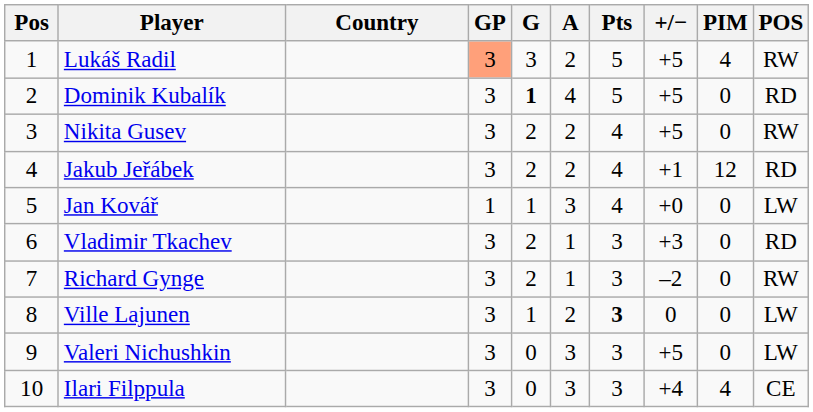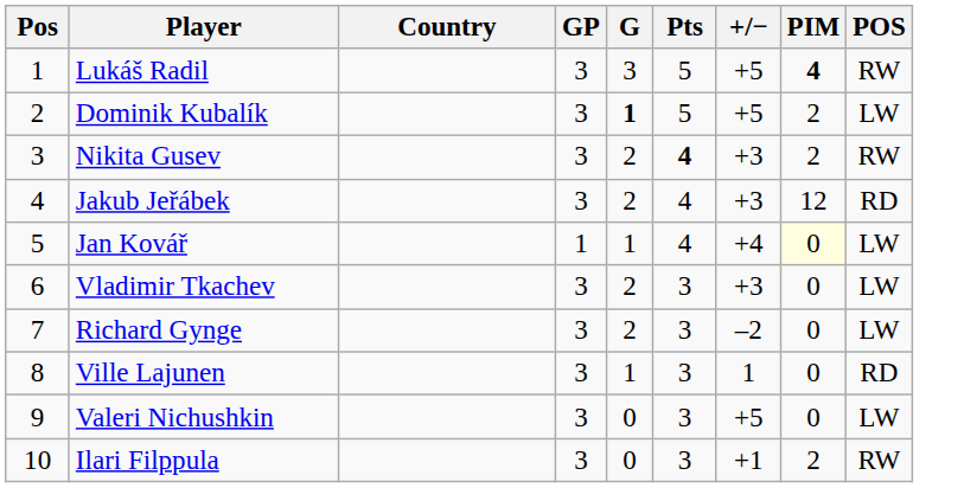- column: A | 2 | 4 | 2 | 2 | 3 | 1 | 1 | 2 | 3 | 3
Lukáš Radil | GP: lightsalmon background -> no background
Lukáš Radil | PIM: normal -> bold
Dominik Kubalík | PIM: 0 -> 2
Dominik Kubalík | POS: RD -> LW
Nikita Gusev | Pts: normal -> bold
Nikita Gusev | +/−: +5 -> +3
Nikita Gusev | PIM: 0 -> 2
Jakub Jeřábek | +/−: +1 -> +3
Jan Kovář | +/−: +0 -> +4
Jan Kovář | PIM: no background -> lightyellow background
Vladimir Tkachev | POS: RD -> LW
Richard Gynge | POS: RW -> LW
Ville Lajunen | Pts: bold -> normal
Ville Lajunen | +/−: 0 -> 1
Ville Lajunen | POS: LW -> RD
Ilari Filppula | +/−: +4 -> +1
Ilari Filppula | PIM: 4 -> 2
Ilari Filppula | POS: CE -> RW
